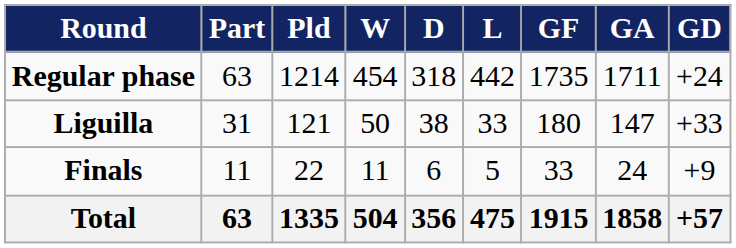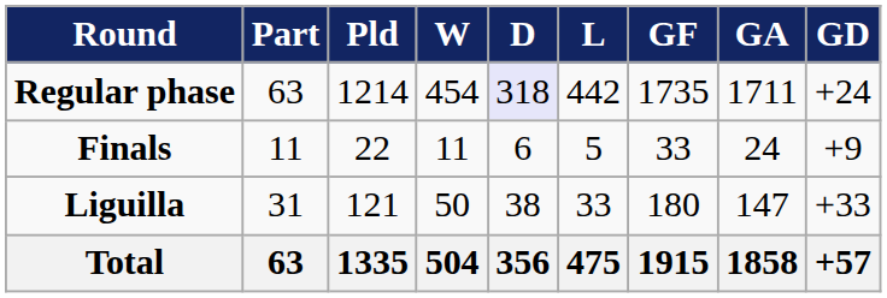Regular phase | D: no background -> lavender background
rows swapped: Liguilla <-> Finals
